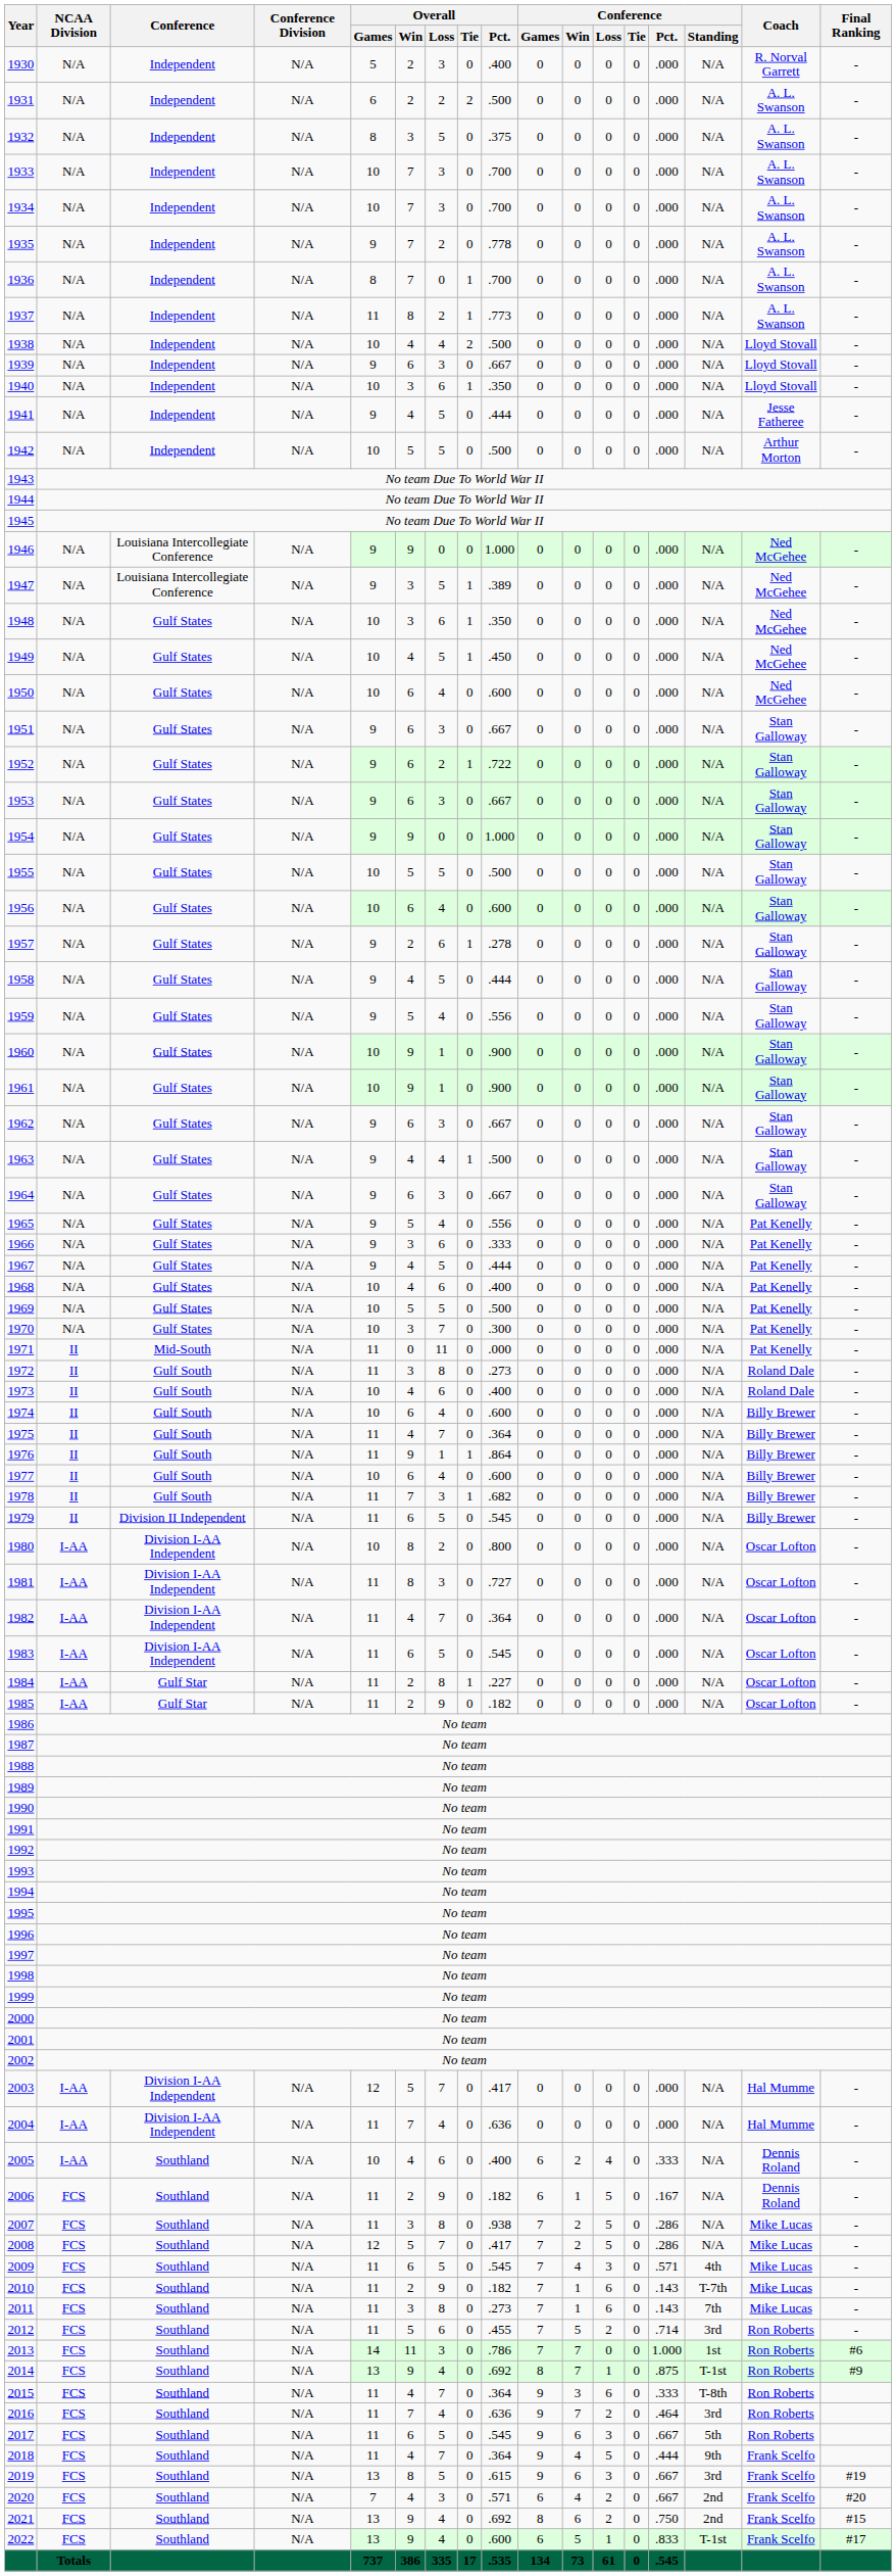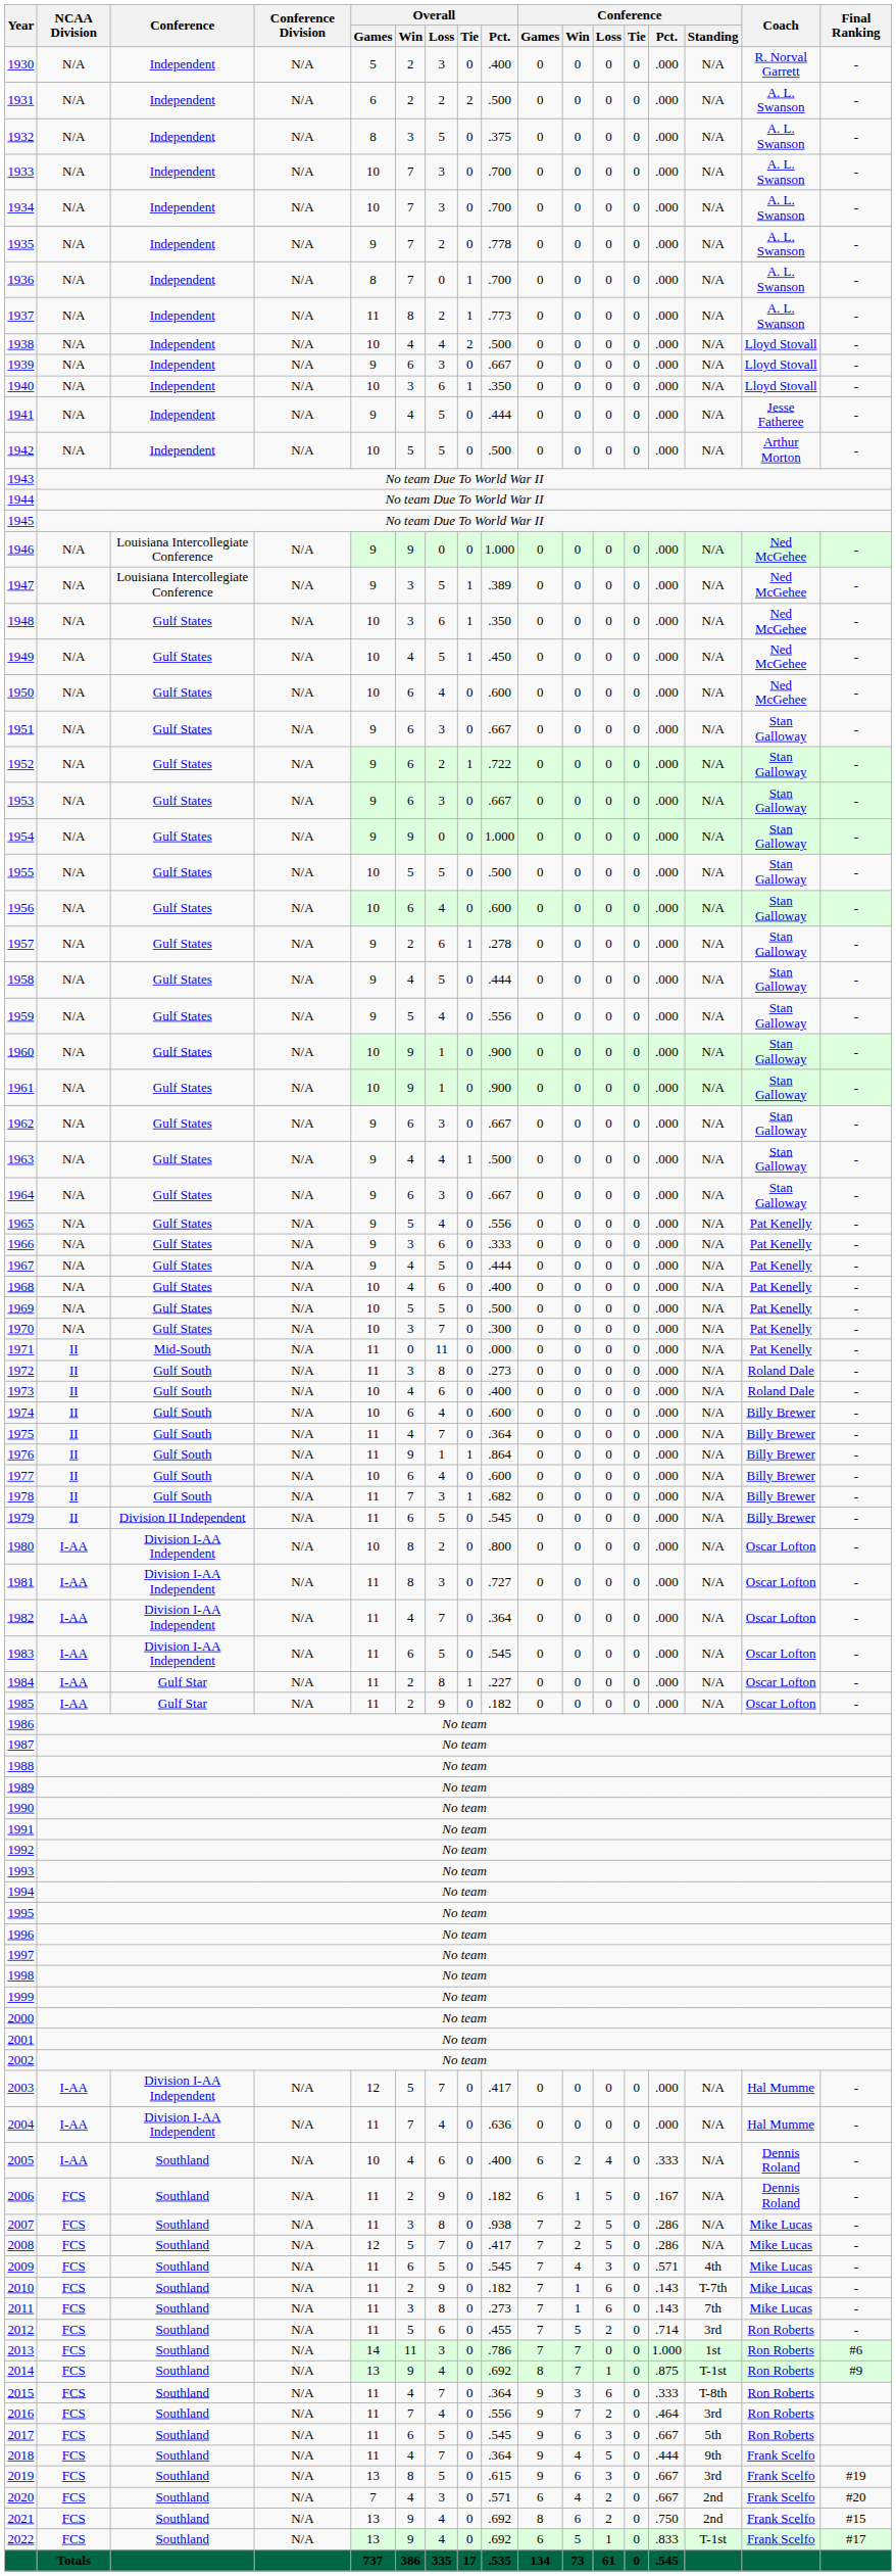2016 | Overall / Pct.: .636 -> .556
2022 | Overall / Pct.: .600 -> .692
